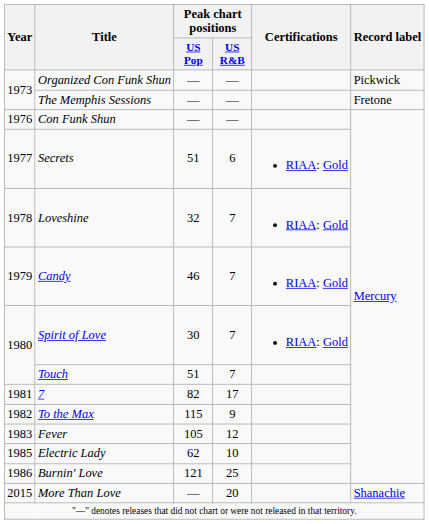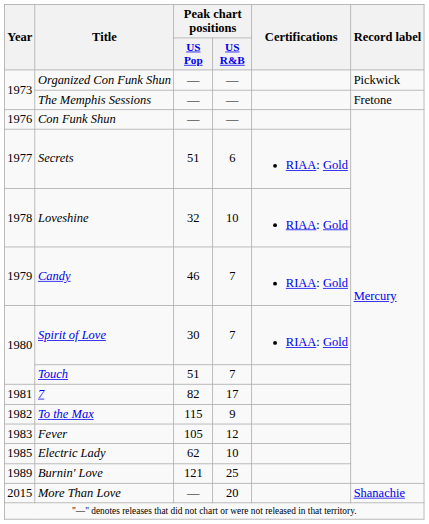Loveshine | Peak chart positions / US R&B: 7 -> 10
Burnin' Love | Year: 1986 -> 1989
